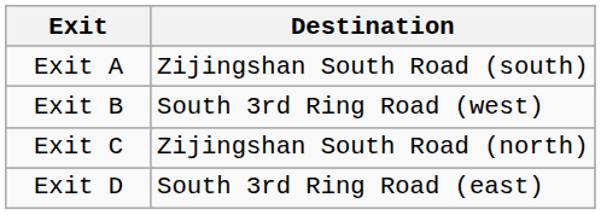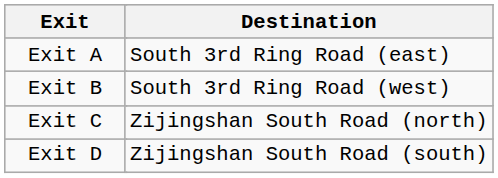Exit A | Destination: Zijingshan South Road (south) -> South 3rd Ring Road (east)
Exit D | Destination: South 3rd Ring Road (east) -> Zijingshan South Road (south)
